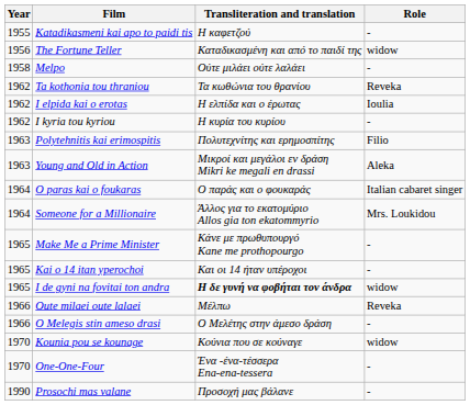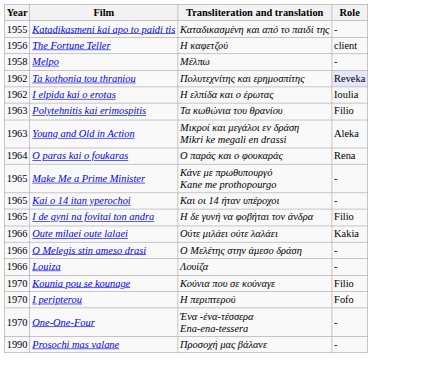Katadikasmeni kai apo to paidi tis | Transliteration and translation: Η καφετζού -> Καταδικασμένη και από το παιδί της
The Fortune Teller | Transliteration and translation: Καταδικασμένη και από το παιδί της -> Η καφετζού
The Fortune Teller | Role: widow -> client
Melpo | Transliteration and translation: Ούτε μιλάει ούτε λαλάει -> Μέλπω
Ta kothonia tou thraniou | Transliteration and translation: Τα κωθώνια του θρανίου -> Πολυτεχνίτης και ερημοσπίτης
Ta kothonia tou thraniou | Role: no background -> lavender background
- row: 1962 | I kyria tou kyriou | Η κυρία του κυρίου | -
Polytehnitis kai erimospitis | Transliteration and translation: Πολυτεχνίτης και ερημοσπίτης -> Τα κωθώνια του θρανίου
O paras kai o foukaras | Role: Italian cabaret singer -> Rena
- row: 1964 | Someone for a Millionaire | Άλλος για το εκατομύριο Allos gia ton ekatommyrio | Mrs. Loukidou
I de gyni na fovitai ton andra | Transliteration and translation: bold -> normal
I de gyni na fovitai ton andra | Role: widow -> Filio
Oute milaei oute lalaei | Transliteration and translation: Μέλπω -> Ούτε μιλάει ούτε λαλάει
Oute milaei oute lalaei | Role: Reveka -> Kakia
+ row: 1966 | Louiza | Λουίζα | -
Kounia pou se kounage | Role: widow -> Filio
+ row: 1970 | I peripterou | Η περιπτερού | Fofo
